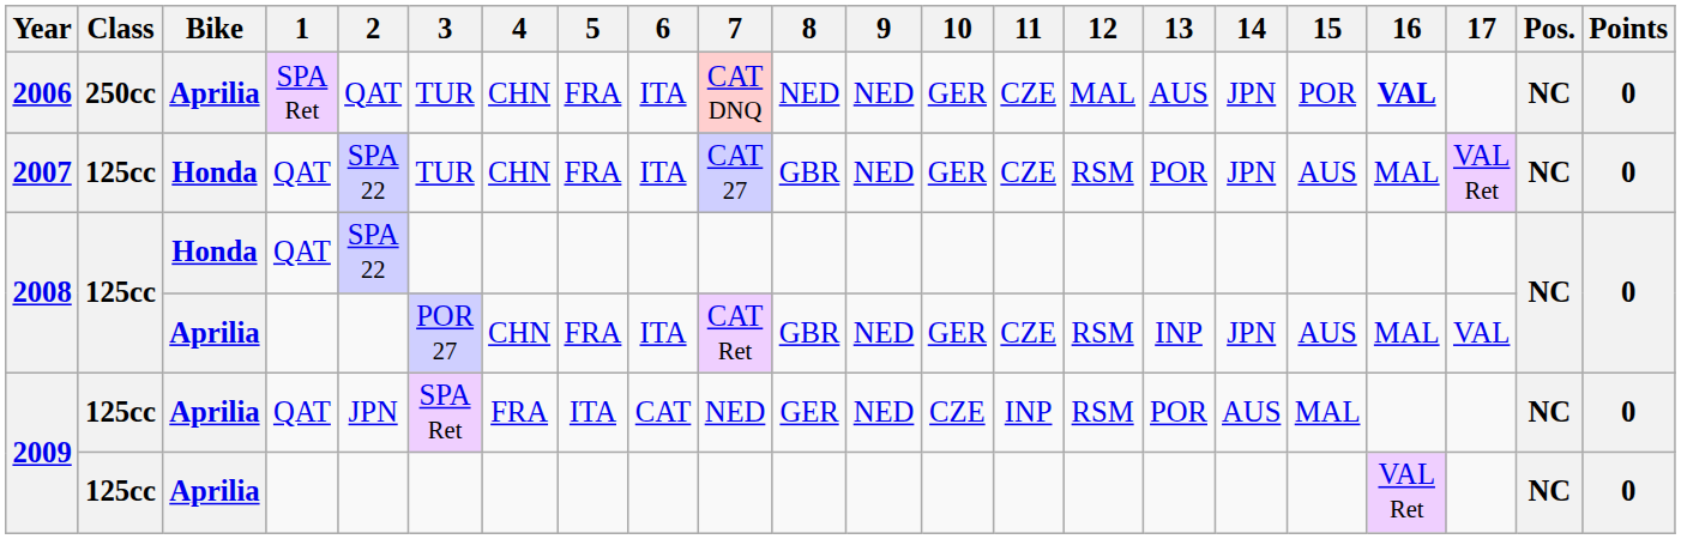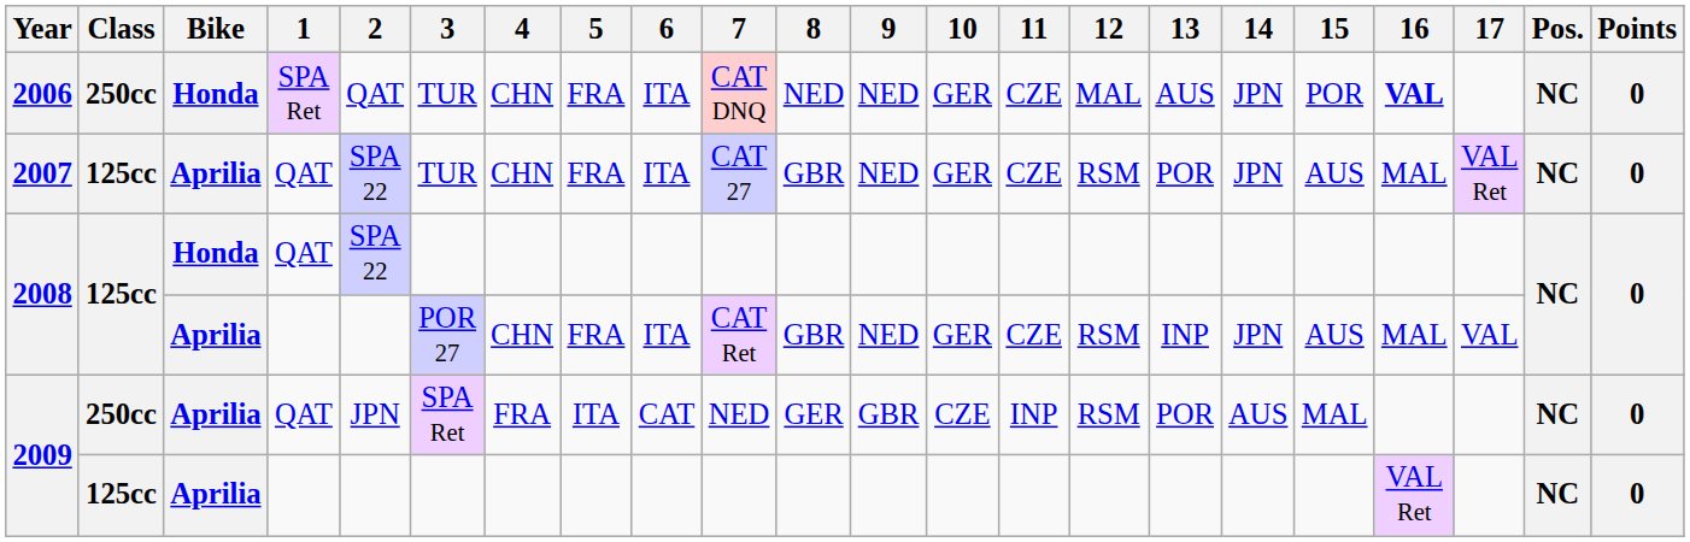2006 | Bike: Aprilia -> Honda
2007 | Bike: Honda -> Aprilia
2009 / QAT | Class: 125cc -> 250cc
2009 / QAT | 9: NED -> GBR
